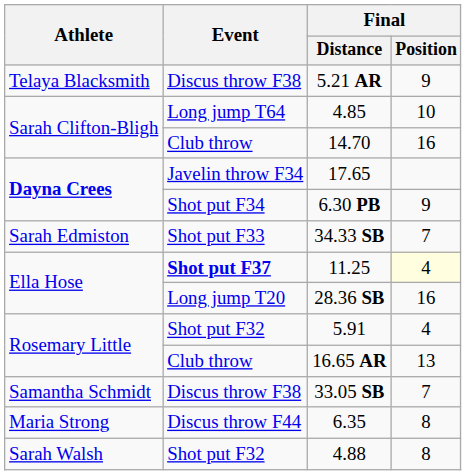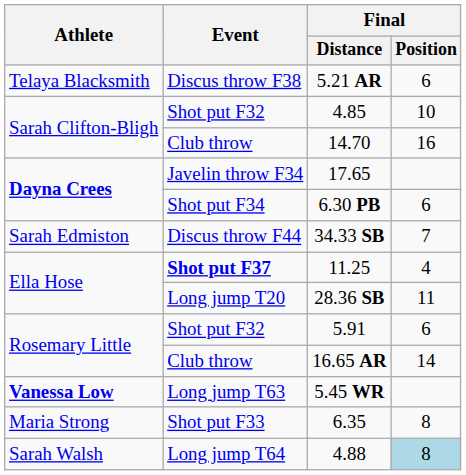5.21 AR | Final / Position: 9 -> 6
4.85 | Event: Long jump T64 -> Shot put F32
6.30 PB | Final / Position: 9 -> 6
34.33 SB | Event: Shot put F33 -> Discus throw F44
11.25 | Final / Position: lightyellow background -> no background
28.36 SB | Final / Position: 16 -> 11
5.91 | Final / Position: 4 -> 6
16.65 AR | Final / Position: 13 -> 14
+ row: Vanessa Low | Long jump T63 | 5.45 WR
- row: Samantha Schmidt | Discus throw F38 | 33.05 SB | 7
6.35 | Event: Discus throw F44 -> Shot put F33
4.88 | Event: Shot put F32 -> Long jump T64
4.88 | Final / Position: no background -> lightblue background
